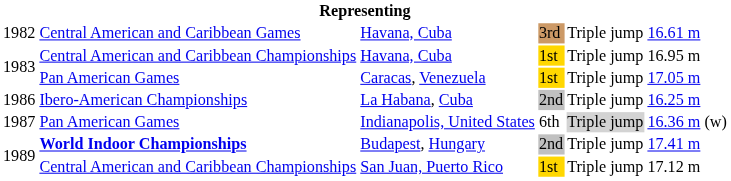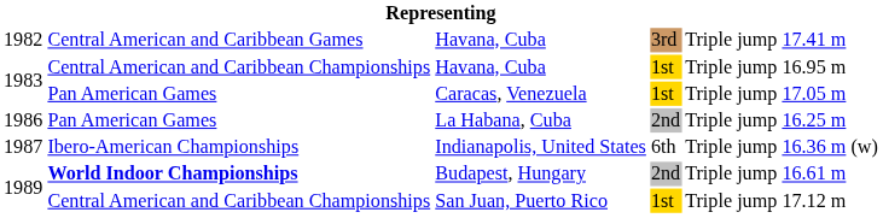1982 / Havana, Cuba | column 6: 16.61 m -> 17.41 m
La Habana, Cuba | column 2: Ibero-American Championships -> Pan American Games
Indianapolis, United States | column 2: Pan American Games -> Ibero-American Championships
Indianapolis, United States | column 5: lightgrey background -> no background
Budapest, Hungary | column 6: 17.41 m -> 16.61 m
